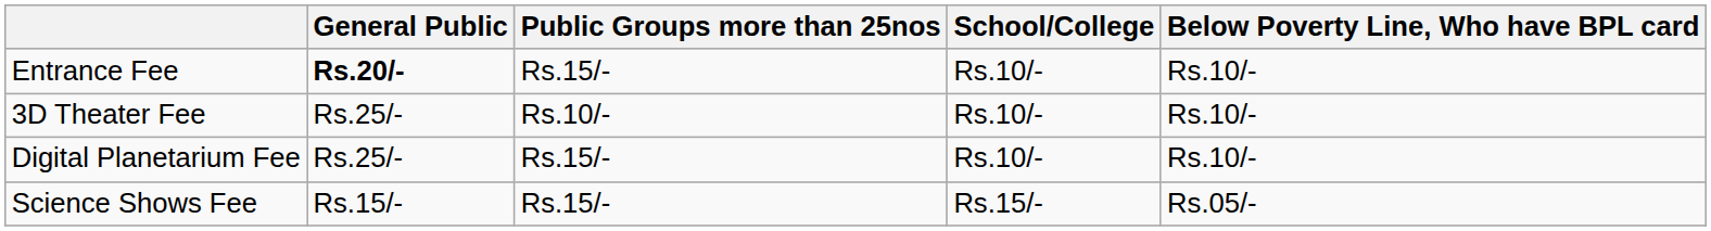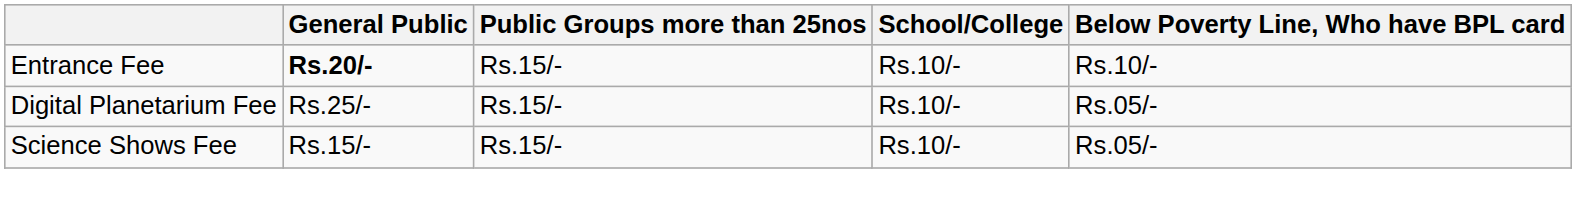- row: 3D Theater Fee | Rs.25/- | Rs.10/- | Rs.10/- | Rs.10/-
Digital Planetarium Fee | Below Poverty Line, Who have BPL card: Rs.10/- -> Rs.05/-
Science Shows Fee | School/College: Rs.15/- -> Rs.10/-
